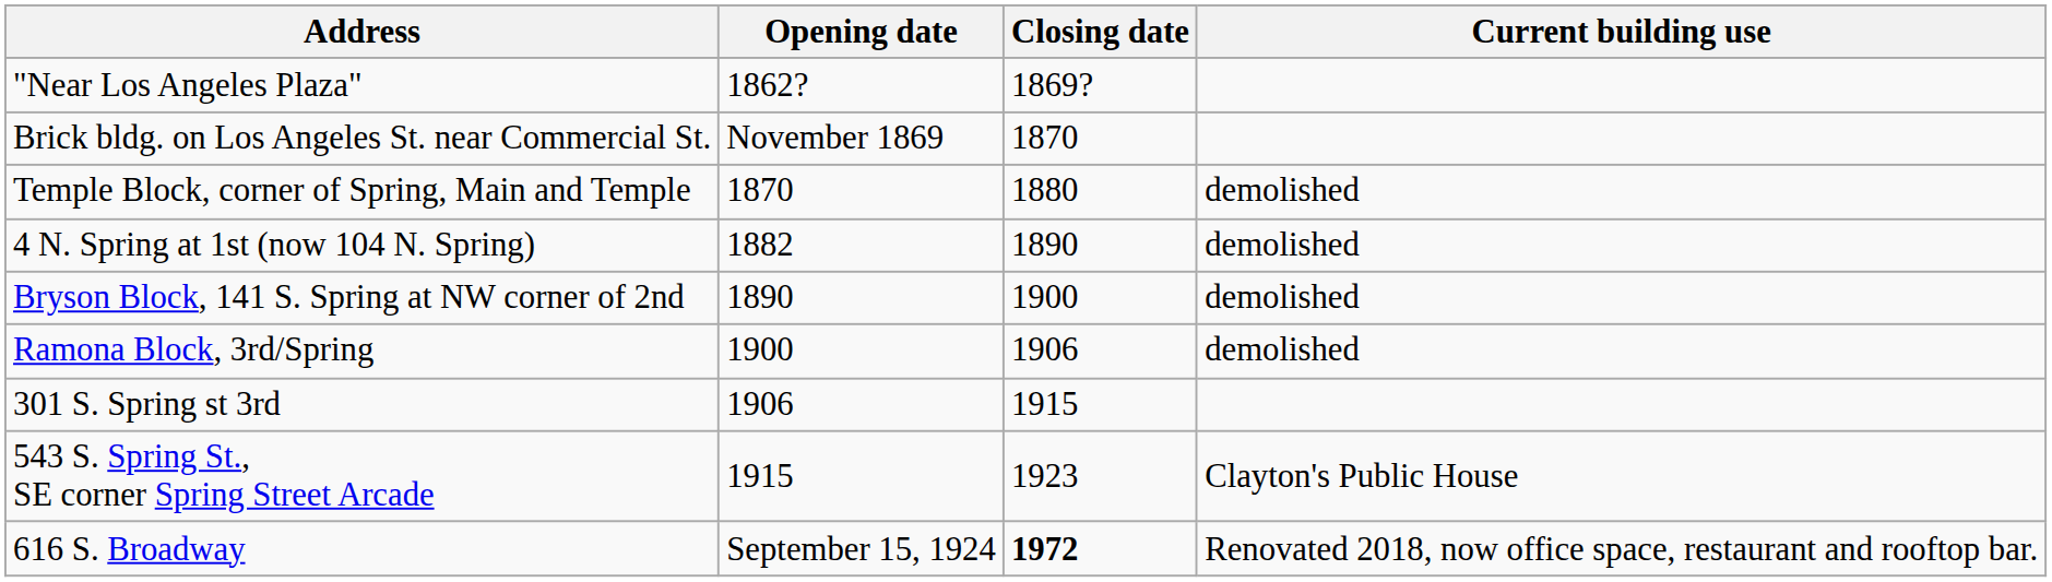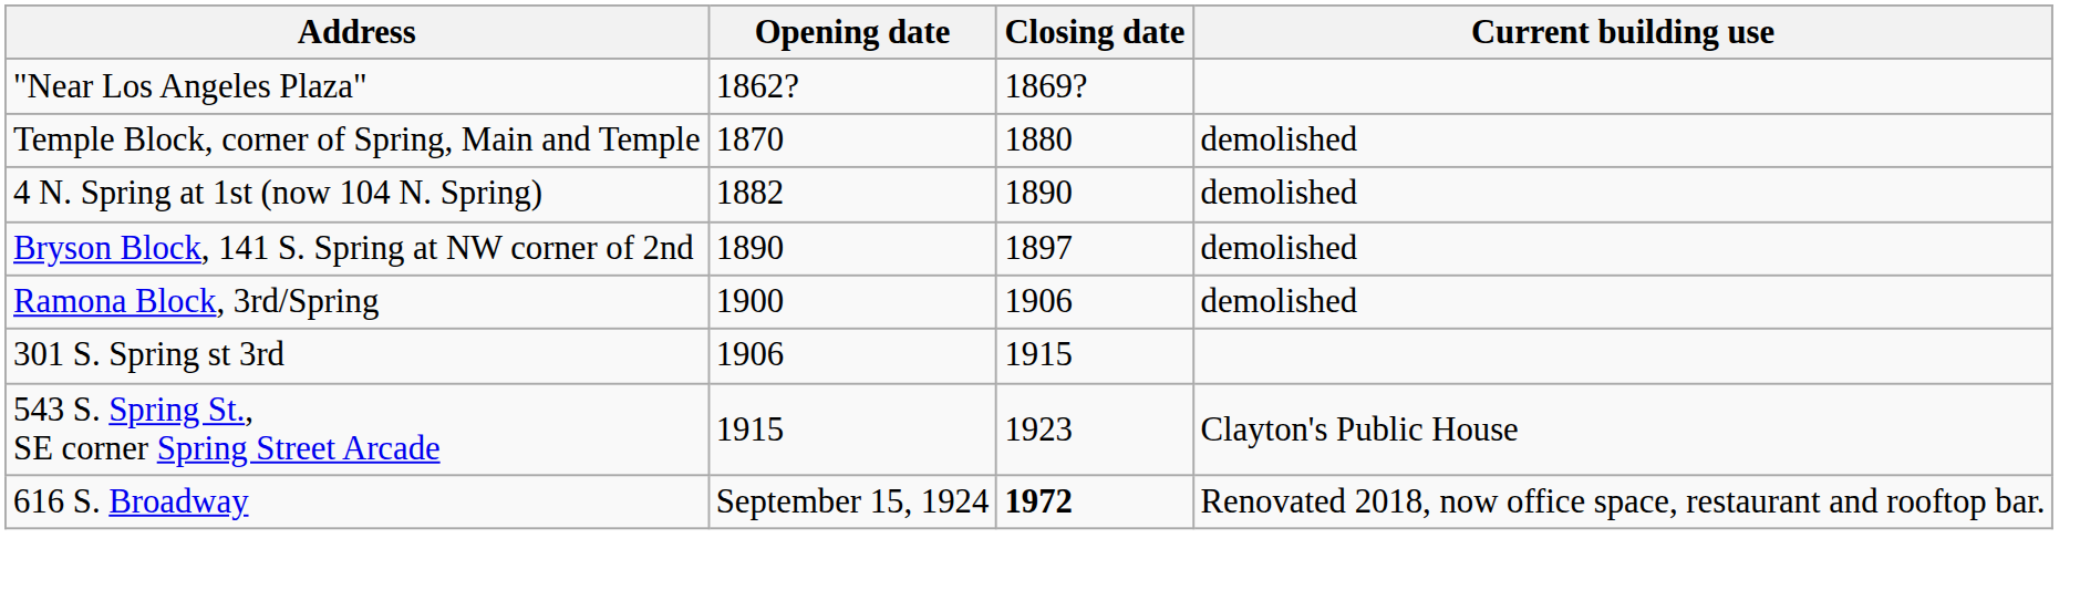- row: Brick bldg. on Los Angeles St. near Commercial St. | November 1869 | 1870
Bryson Block, 141 S. Spring at NW corner of 2nd | Closing date: 1900 -> 1897
